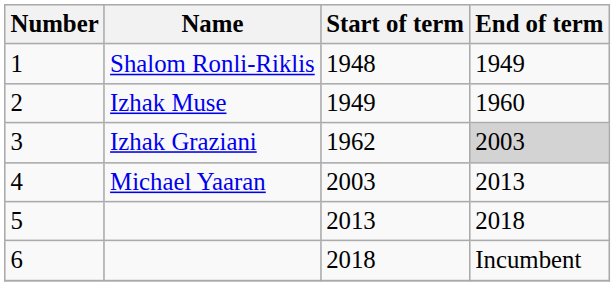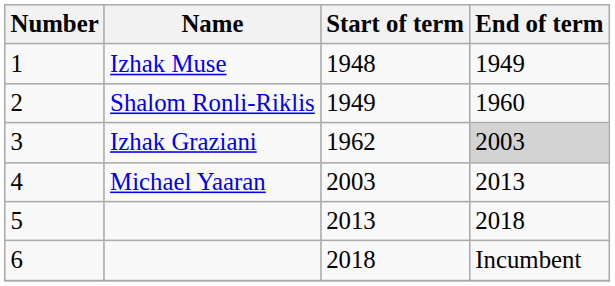1 | Name: Shalom Ronli-Riklis -> Izhak Muse
2 | Name: Izhak Muse -> Shalom Ronli-Riklis
